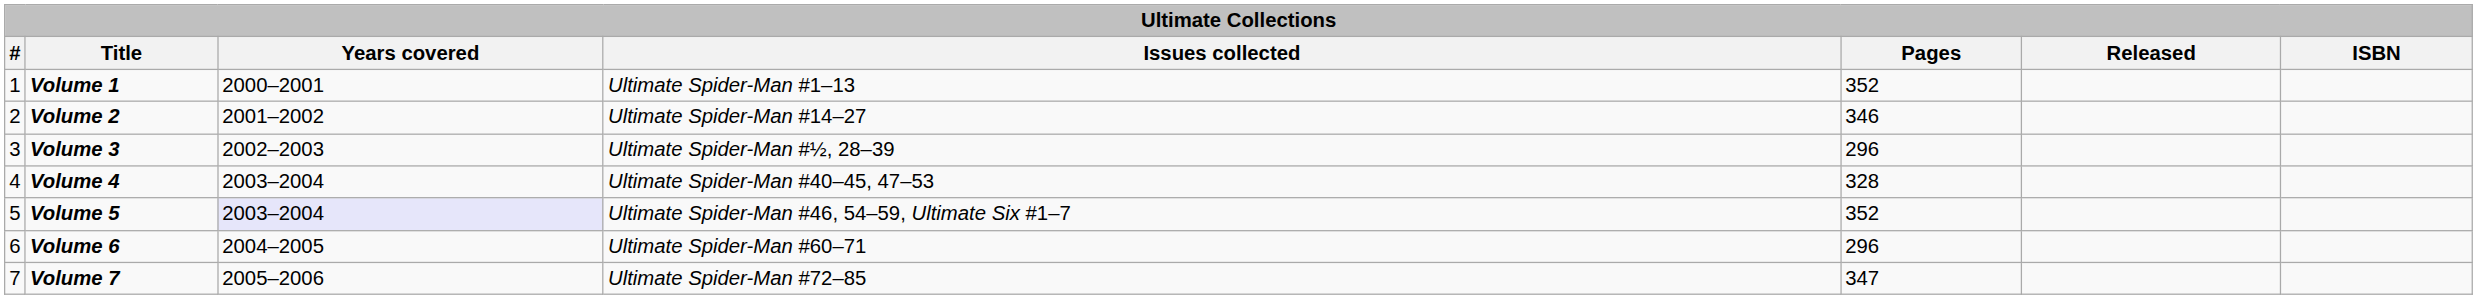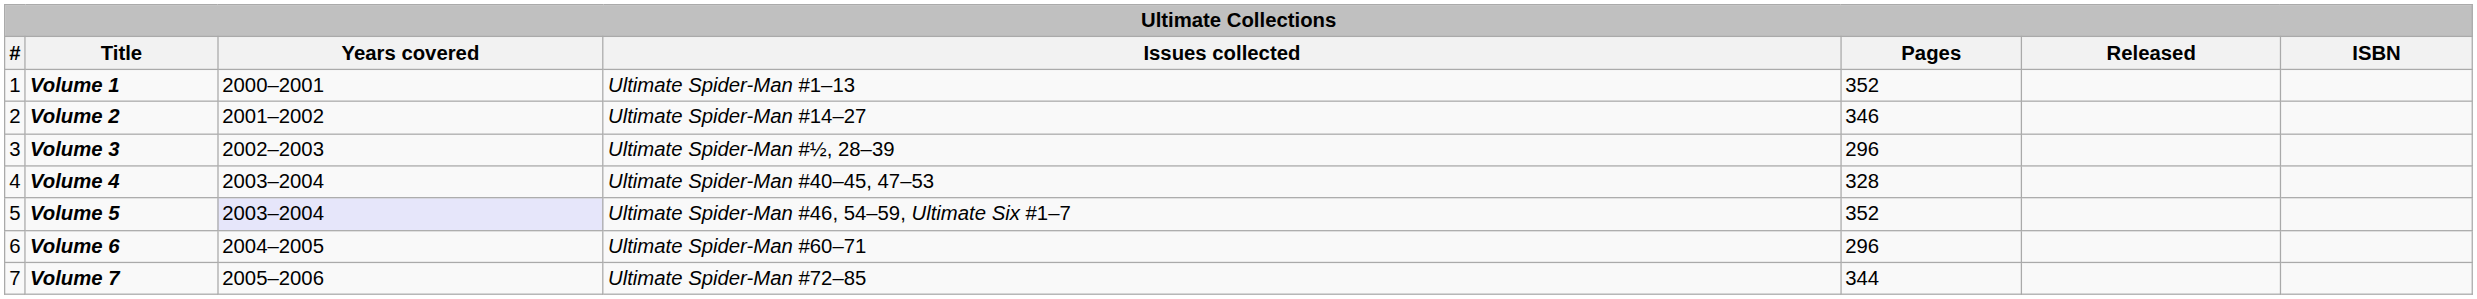Volume 7 | Pages: 347 -> 344
